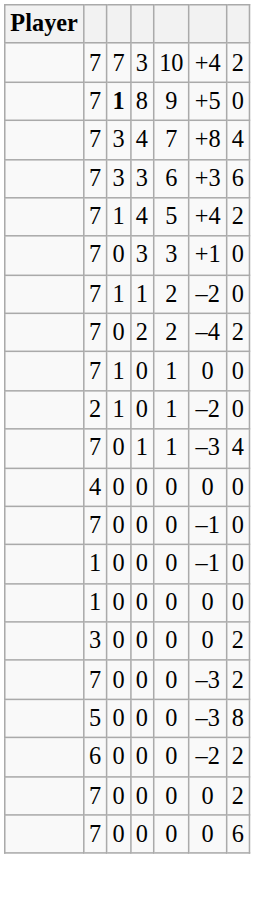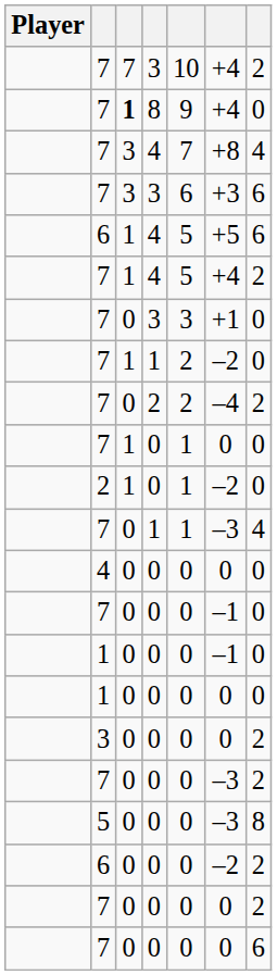7 / 8 | column 6: +5 -> +4
+ row: 6 | 1 | 4 | 5 | +5 | 6
